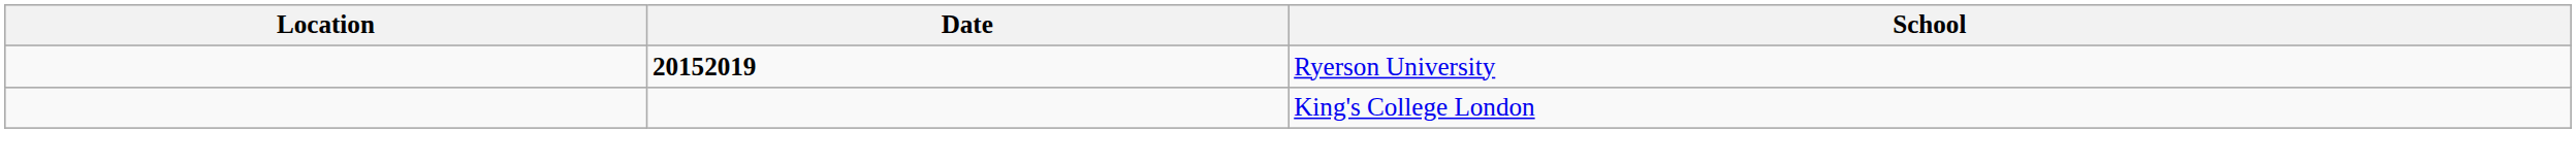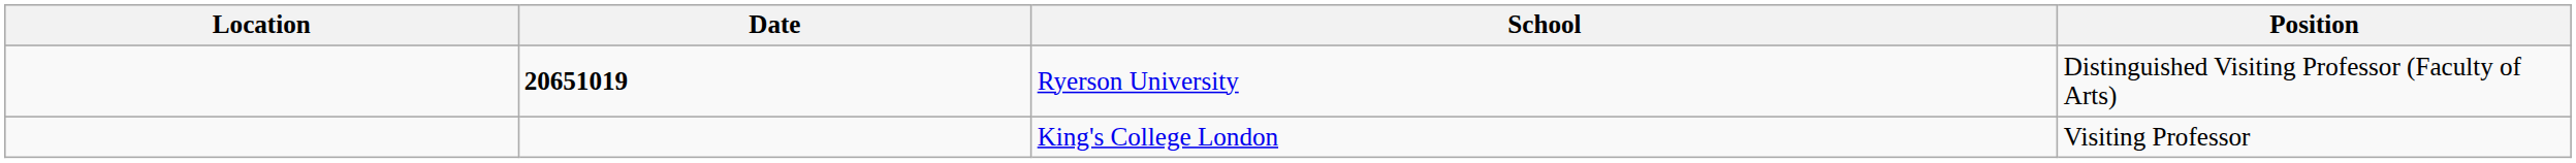+ column: Position | Distinguished Visiting Professor (Faculty of Arts) | Visiting Professor
Ryerson University | Date: 20152019 -> 20651019
